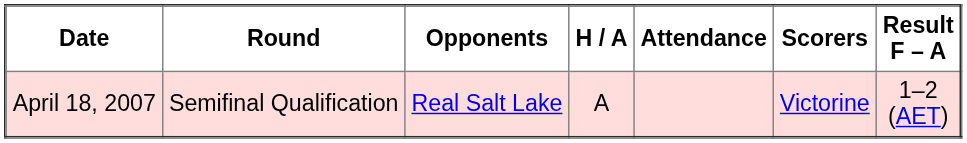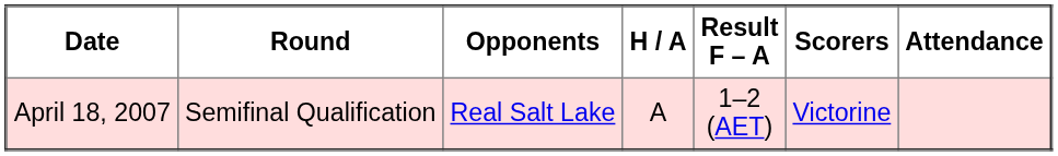columns swapped: Result F – A <-> Attendance
